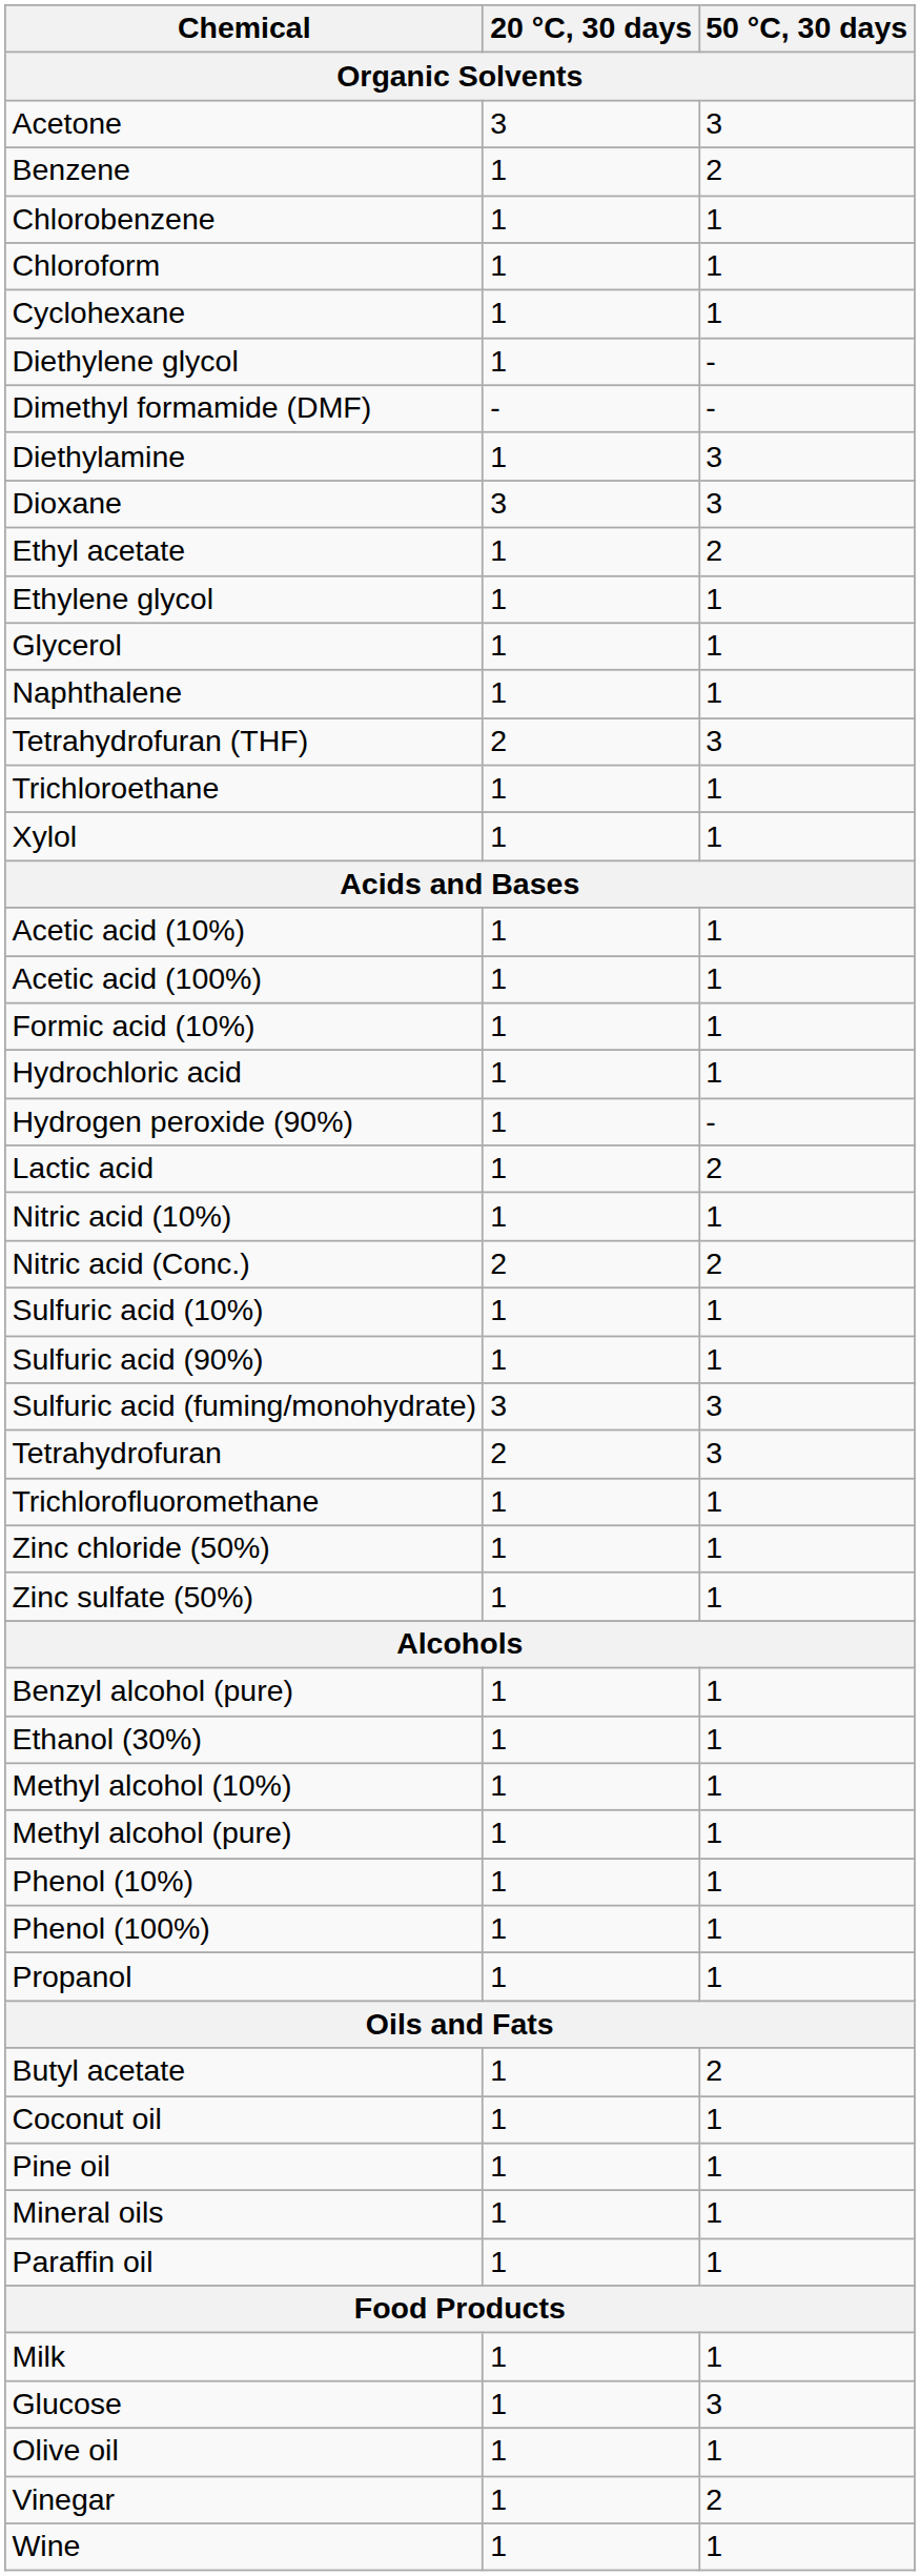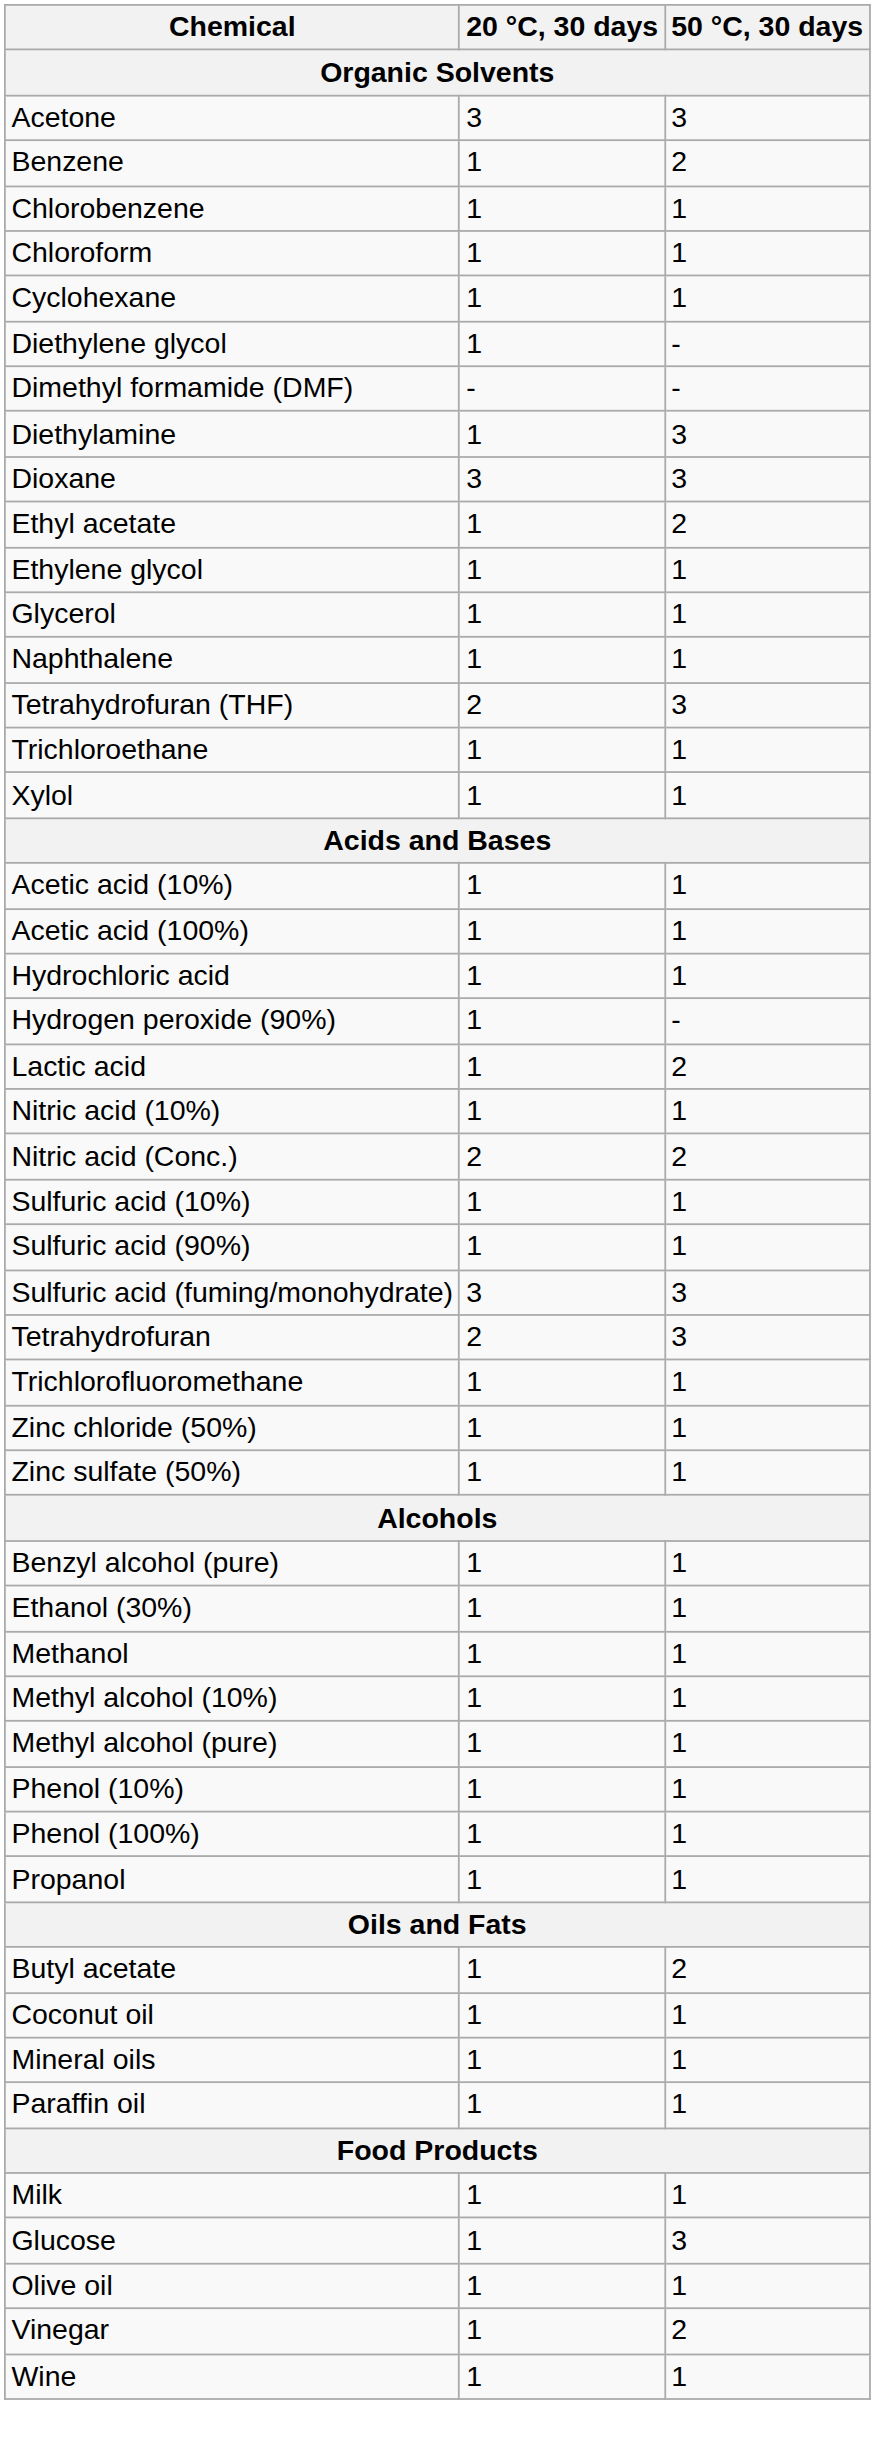- row: Formic acid (10%) | 1 | 1
+ row: Methanol | 1 | 1
- row: Pine oil | 1 | 1
